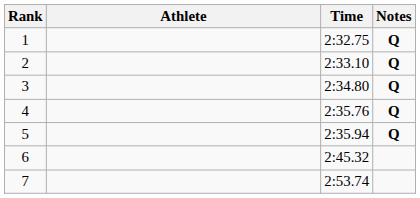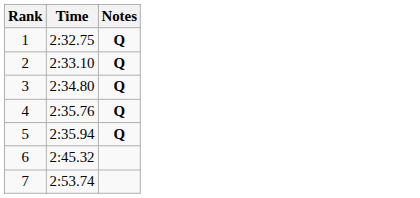- column: Athlete
